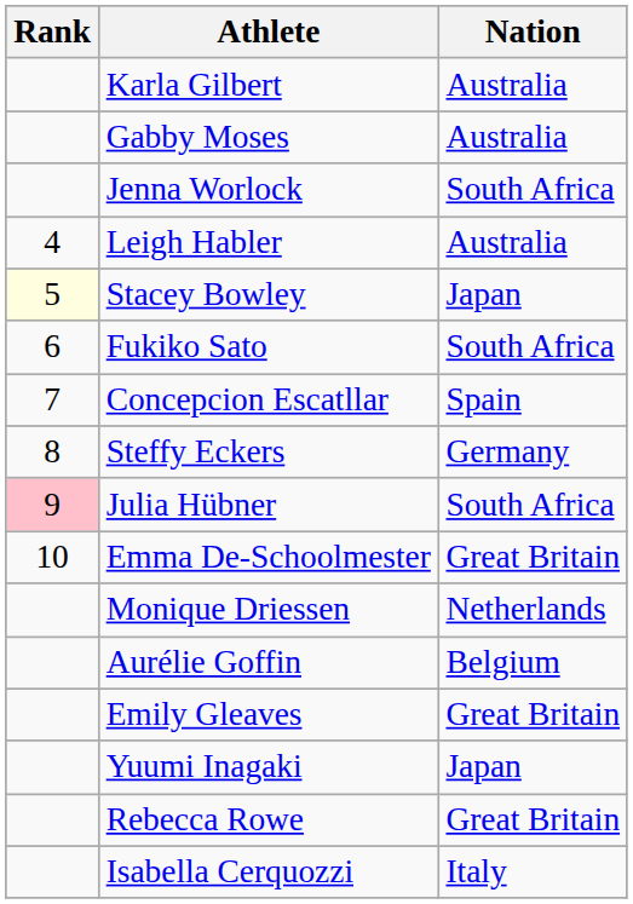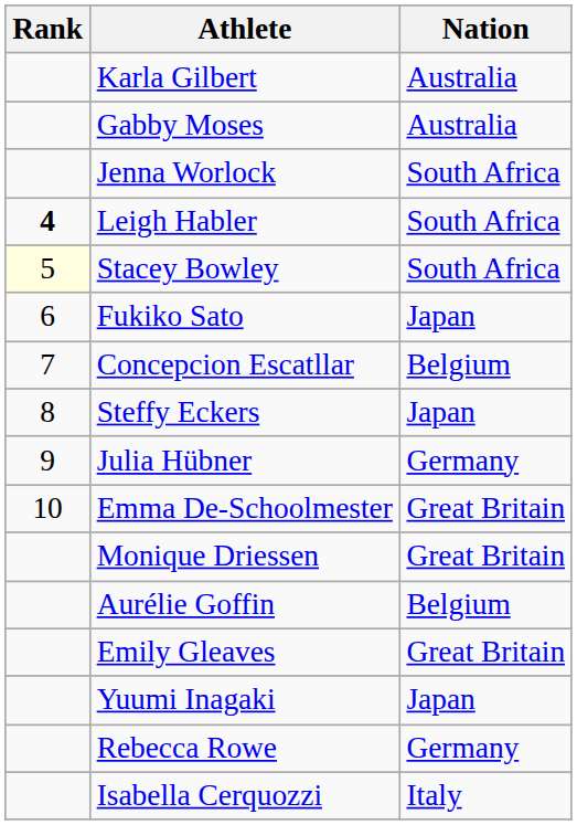Leigh Habler | Rank: normal -> bold
Leigh Habler | Nation: Australia -> South Africa
Stacey Bowley | Nation: Japan -> South Africa
Fukiko Sato | Nation: South Africa -> Japan
Concepcion Escatllar | Nation: Spain -> Belgium
Steffy Eckers | Nation: Germany -> Japan
Julia Hübner | Rank: pink background -> no background
Julia Hübner | Nation: South Africa -> Germany
Monique Driessen | Nation: Netherlands -> Great Britain
Rebecca Rowe | Nation: Great Britain -> Germany
